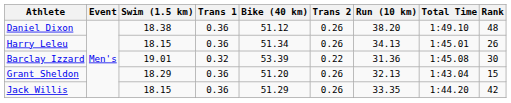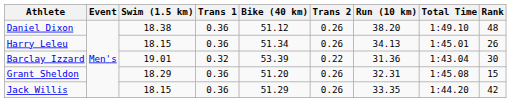Barclay Izzard | Total Time: 1:45.08 -> 1:43.04
Grant Sheldon | Run (10 km): 32.13 -> 32.31
Grant Sheldon | Total Time: 1:43.04 -> 1:45.08
